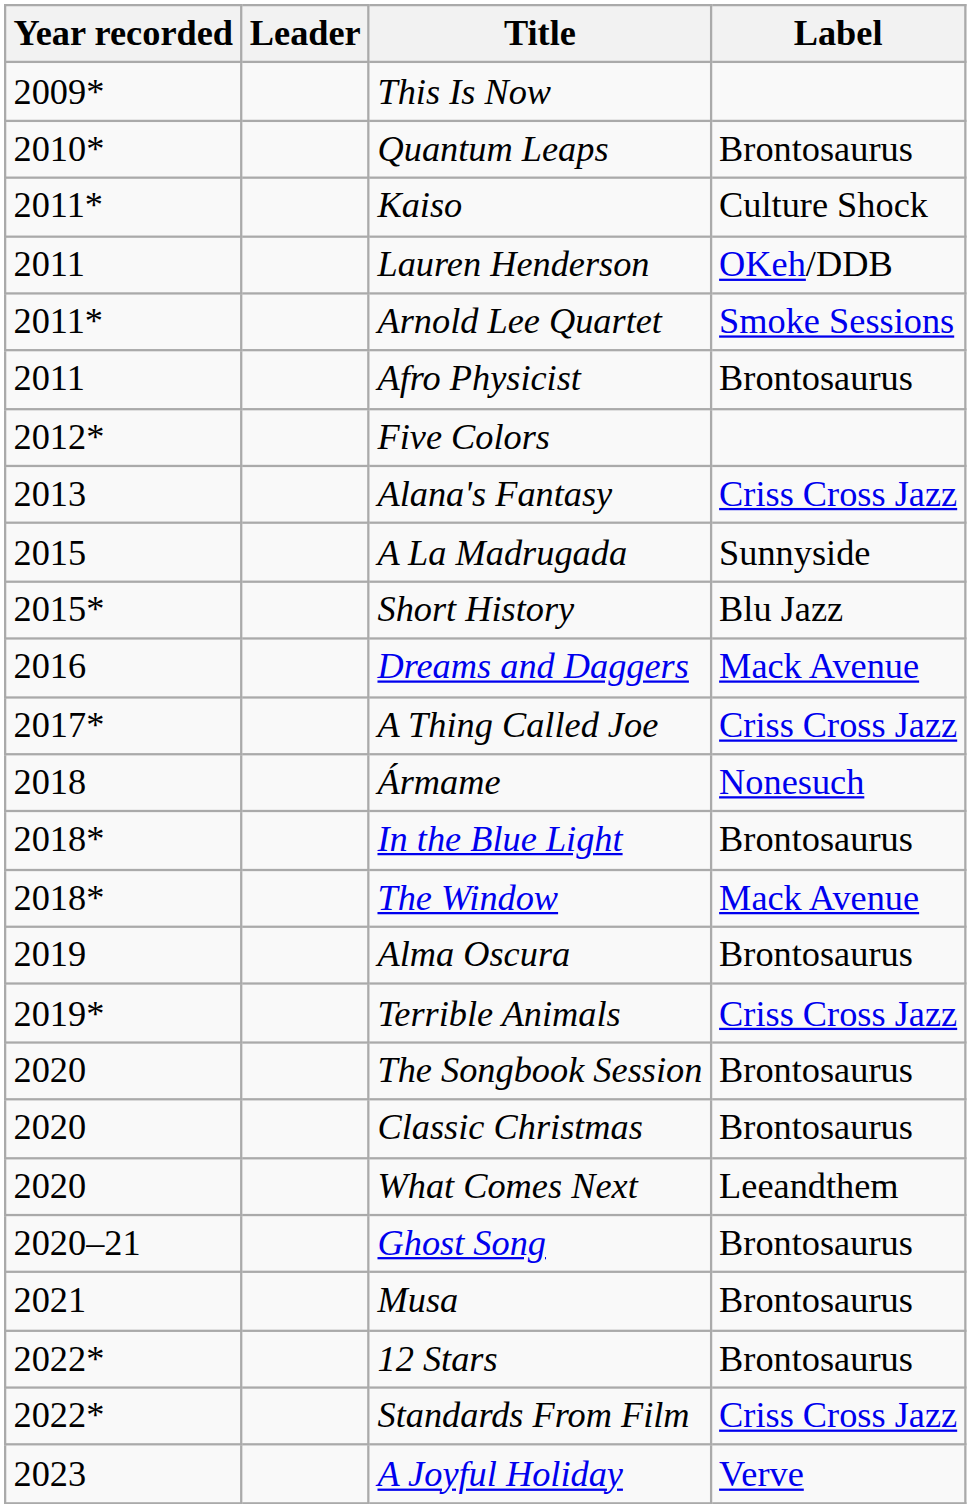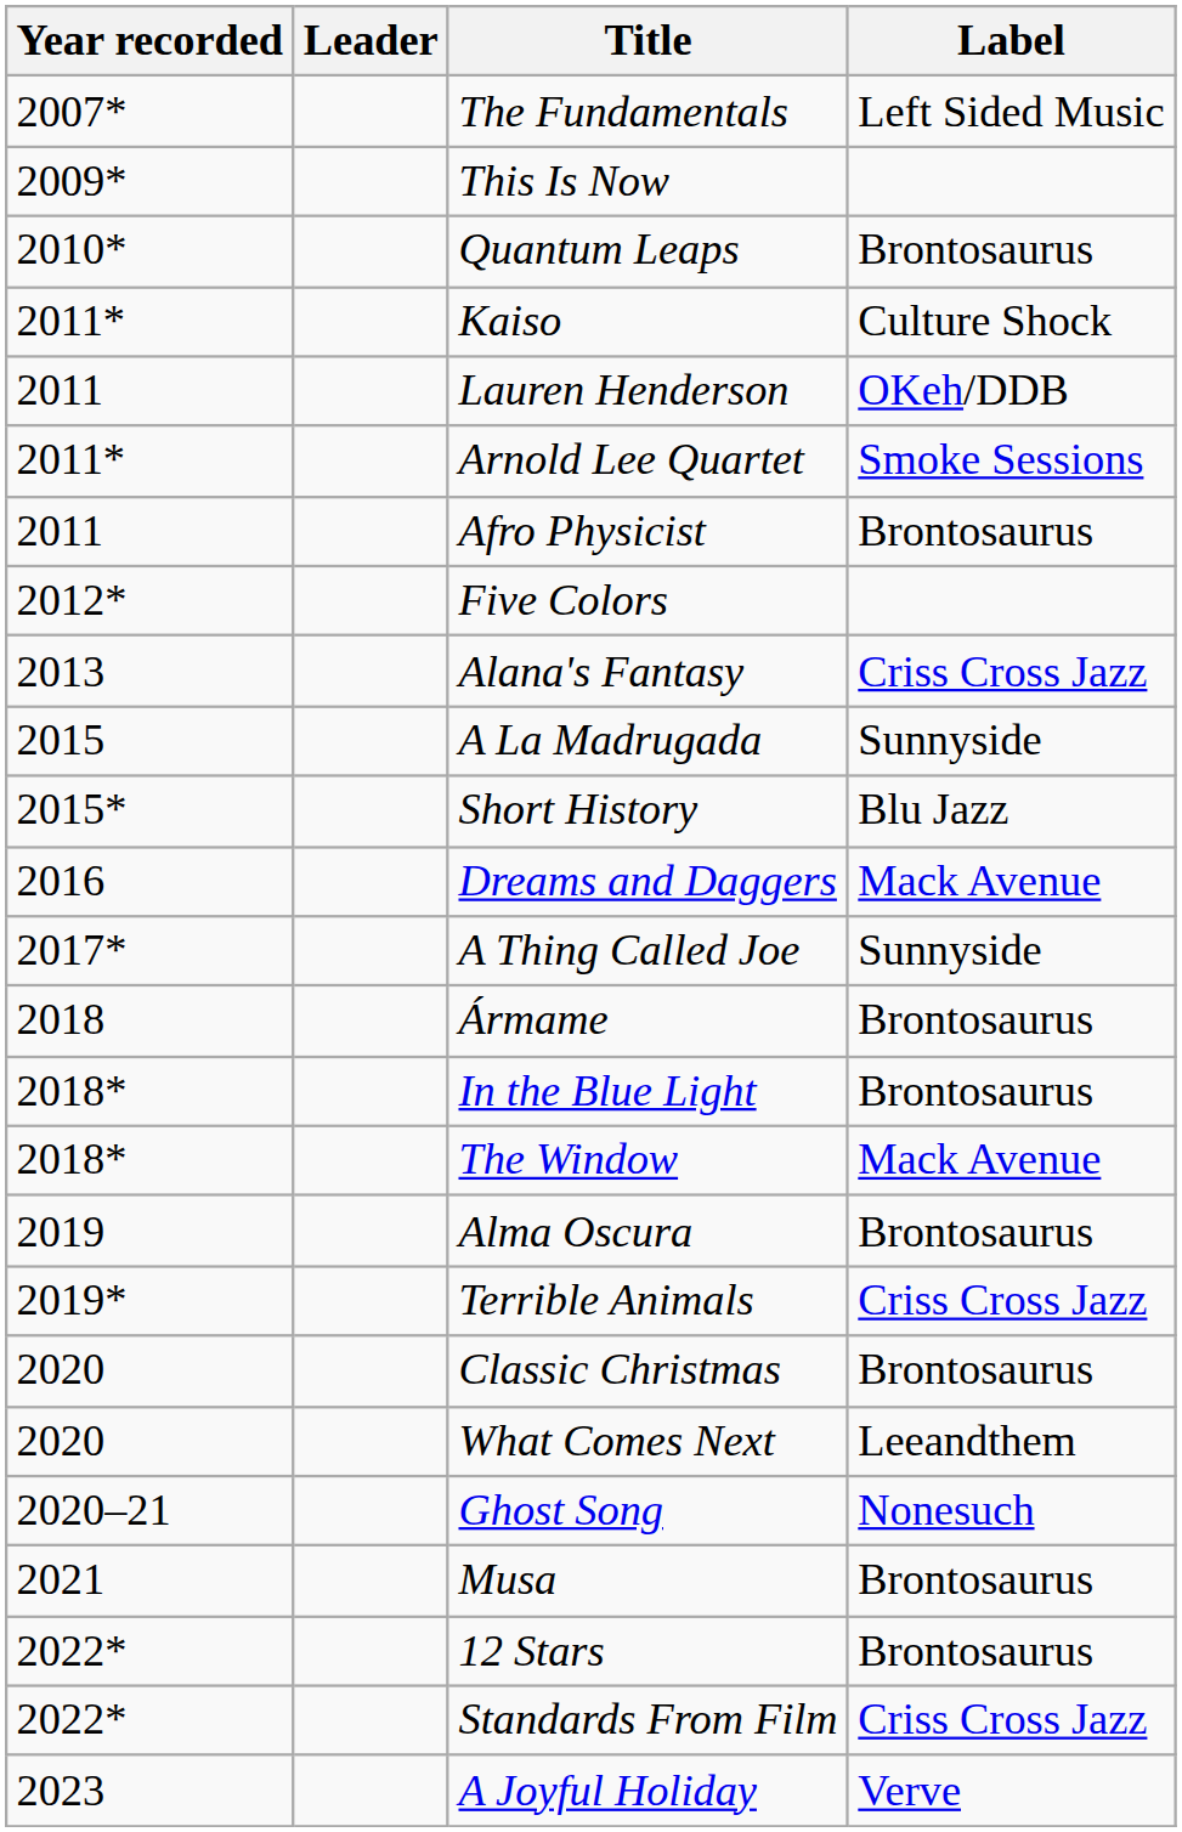+ row: 2007* | The Fundamentals | Left Sided Music
A Thing Called Joe | Label: Criss Cross Jazz -> Sunnyside
Ármame | Label: Nonesuch -> Brontosaurus
- row: 2020 | The Songbook Session | Brontosaurus
Ghost Song | Label: Brontosaurus -> Nonesuch
